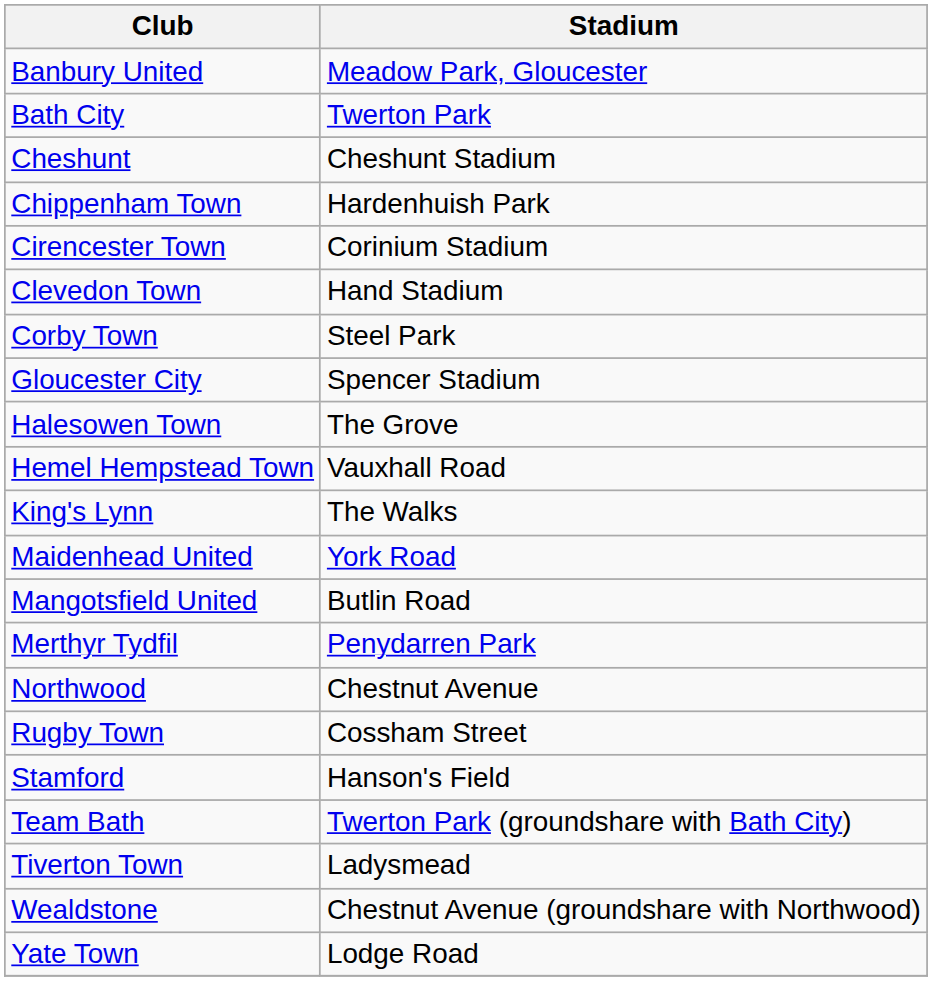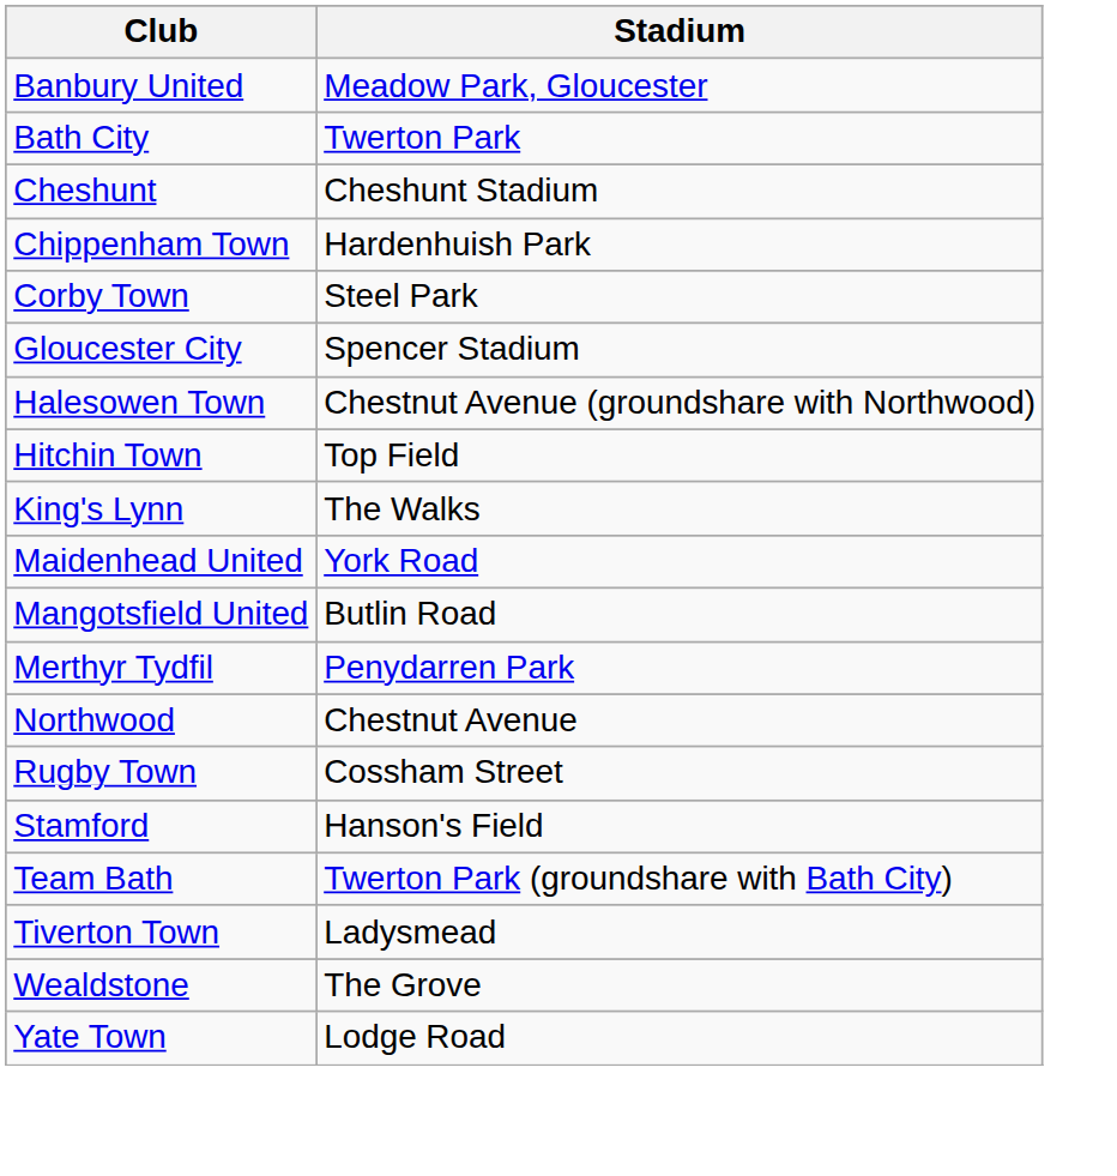- row: Cirencester Town | Corinium Stadium
- row: Clevedon Town | Hand Stadium
Halesowen Town | Stadium: The Grove -> Chestnut Avenue (groundshare with Northwood)
- row: Hemel Hempstead Town | Vauxhall Road
+ row: Hitchin Town | Top Field
Wealdstone | Stadium: Chestnut Avenue (groundshare with Northwood) -> The Grove
